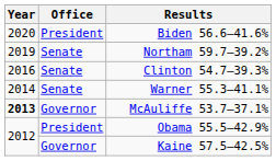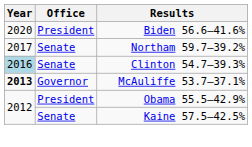Northam 59.7–39.2% | Year: 2019 -> 2017
Clinton 54.7–39.3% | Year: no background -> lightblue background
- row: 2014 | Senate | Warner 55.3–41.1%
Kaine 57.5–42.5% | Office: Governor -> Senate
